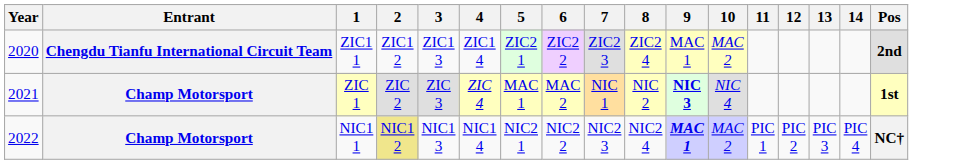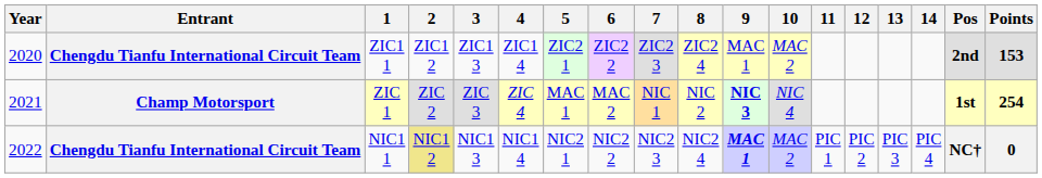+ column: Points | 153 | 254 | 0
NIC1 1 | Entrant: Champ Motorsport -> Chengdu Tianfu International Circuit Team
